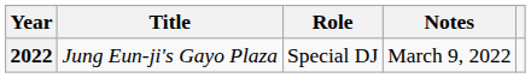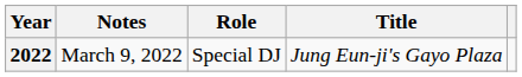columns swapped: Title <-> Notes
